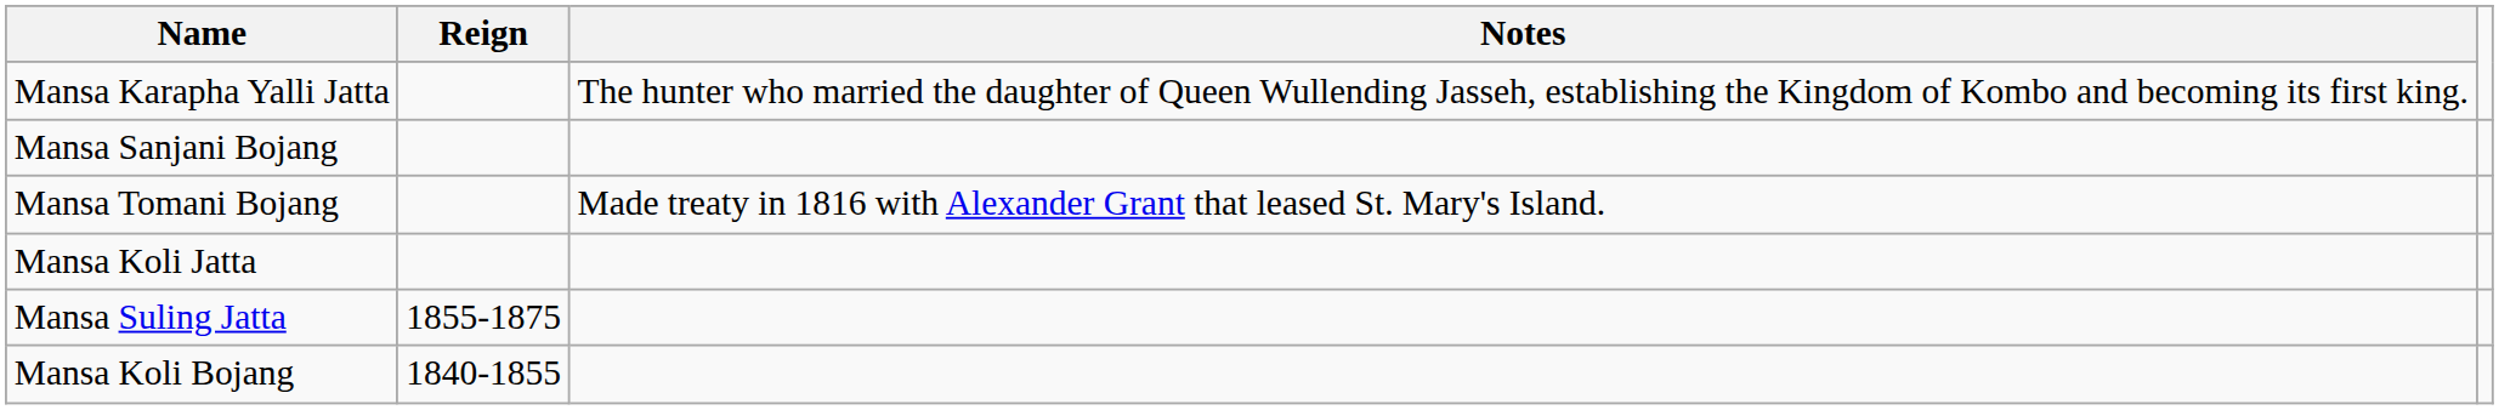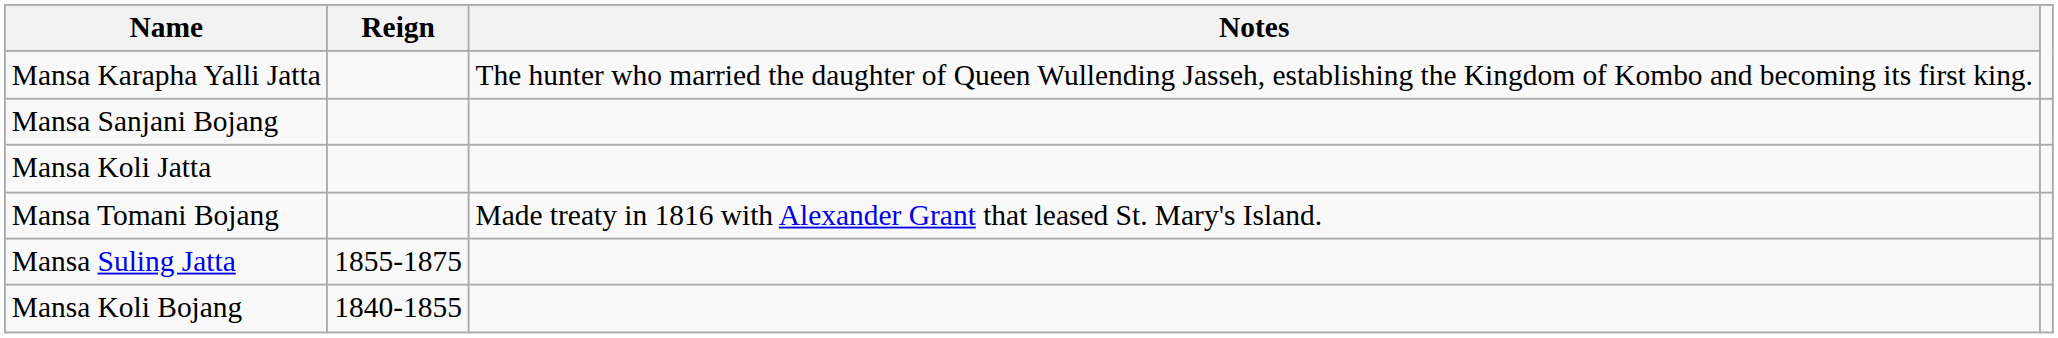rows swapped: Mansa Koli Jatta <-> Mansa Tomani Bojang
